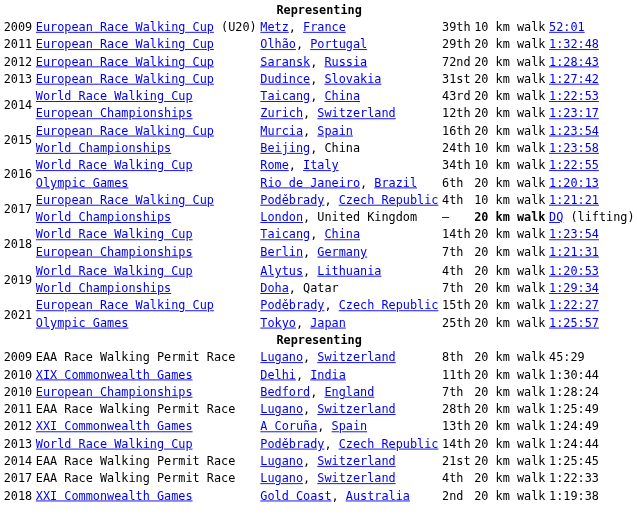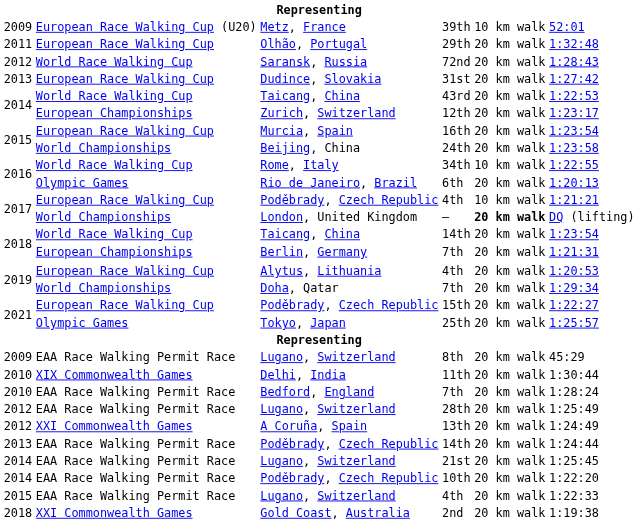72nd | column 2: European Race Walking Cup -> World Race Walking Cup
24th | column 5: 10 km walk -> 20 km walk
Alytus, Lithuania / 4th | column 2: World Race Walking Cup -> European Race Walking Cup
Bedford, England / 7th | column 2: European Championships -> EAA Race Walking Permit Race
28th | column 1: 2011 -> 2012
Poděbrady, Czech Republic / 14th | column 2: World Race Walking Cup -> EAA Race Walking Permit Race
+ row: 2014 | EAA Race Walking Permit Race | Poděbrady, Czech Republic | 10th | 20 km walk | 1:22:20
Lugano, Switzerland / 4th | column 1: 2017 -> 2015
